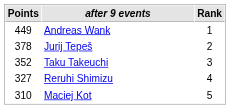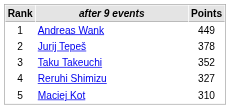columns swapped: Rank <-> Points
